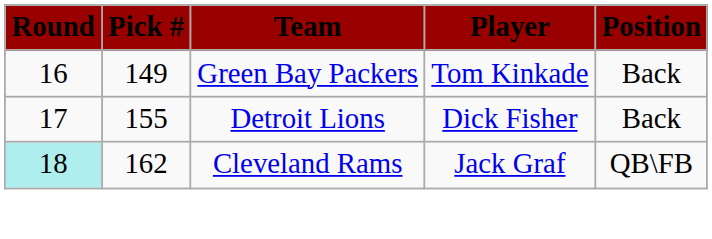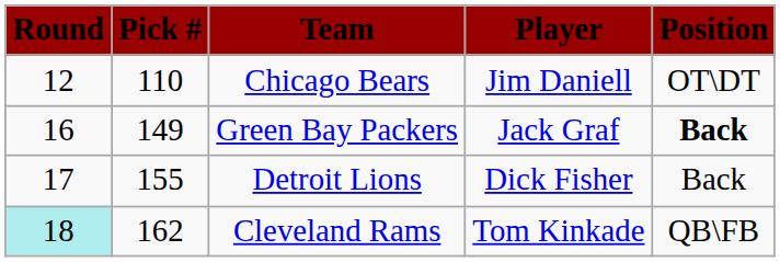+ row: 12 | 110 | Chicago Bears | Jim Daniell | OT\DT
Green Bay Packers | Player: Tom Kinkade -> Jack Graf
Green Bay Packers | Position: normal -> bold
Cleveland Rams | Player: Jack Graf -> Tom Kinkade
